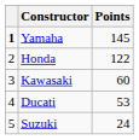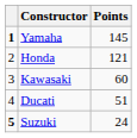Honda | Points: 122 -> 121
Ducati | Points: 53 -> 51
Suzuki | column 1: normal -> bold
